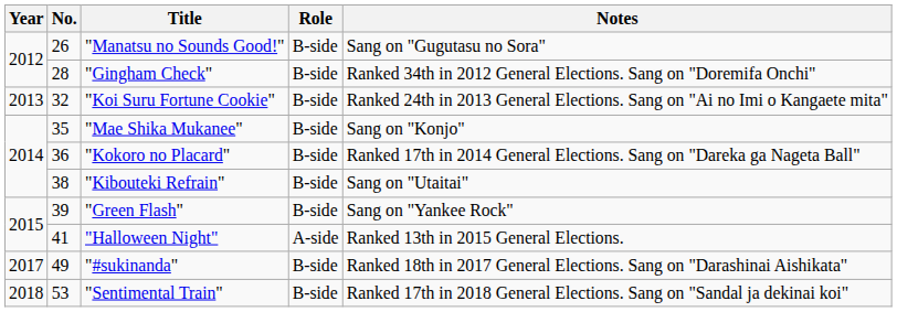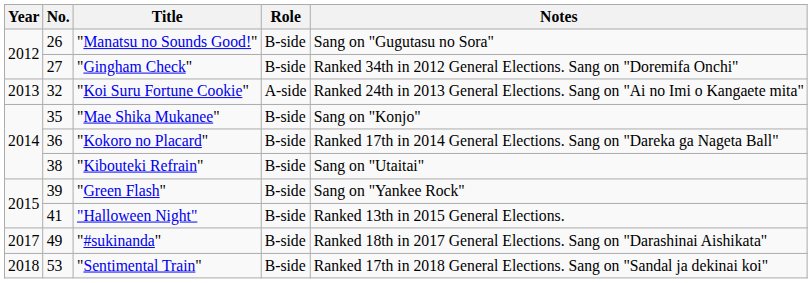"Gingham Check" | No.: 28 -> 27
"Koi Suru Fortune Cookie" | Role: B-side -> A-side
"Halloween Night" | Role: A-side -> B-side
